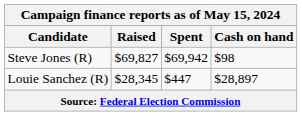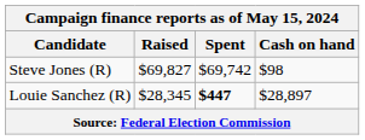Steve Jones (R) | Spent: $69,942 -> $69,742
Louie Sanchez (R) | Spent: normal -> bold
